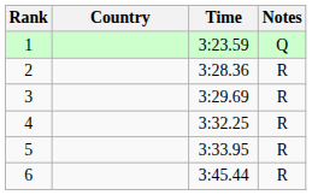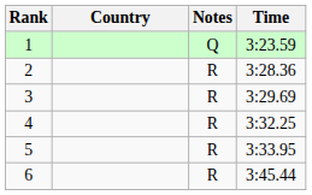columns swapped: Time <-> Notes
